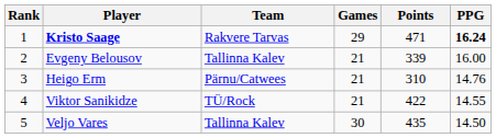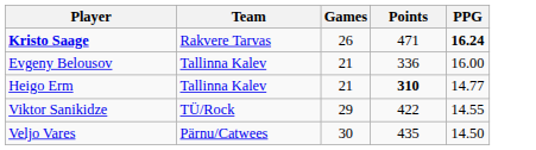- column: Rank | 1 | 2 | 3 | 4 | 5
Kristo Saage | Games: 29 -> 26
Evgeny Belousov | Points: 339 -> 336
Heigo Erm | Team: Pärnu/Catwees -> Tallinna Kalev
Heigo Erm | Points: normal -> bold
Heigo Erm | PPG: 14.76 -> 14.77
Viktor Sanikidze | Games: 21 -> 29
Veljo Vares | Team: Tallinna Kalev -> Pärnu/Catwees
